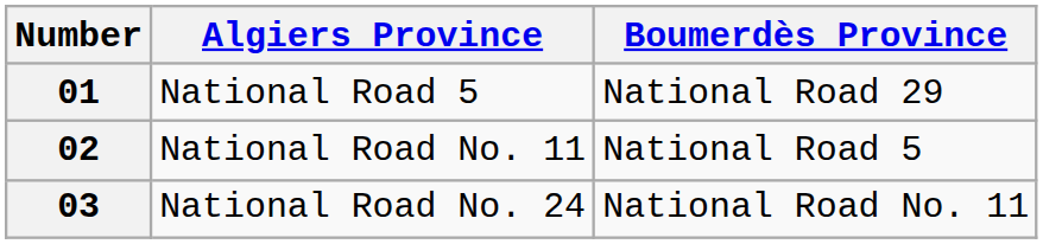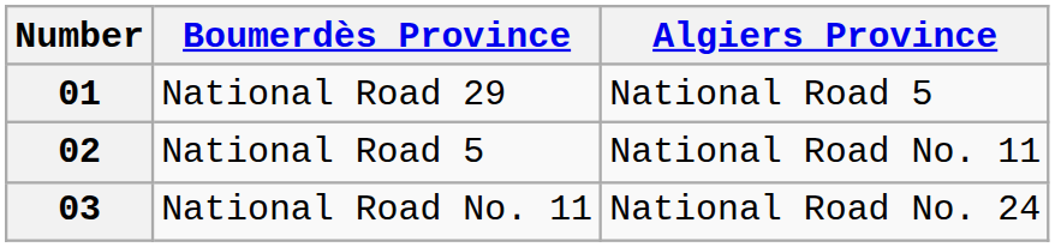columns swapped: Boumerdès Province <-> Algiers Province
